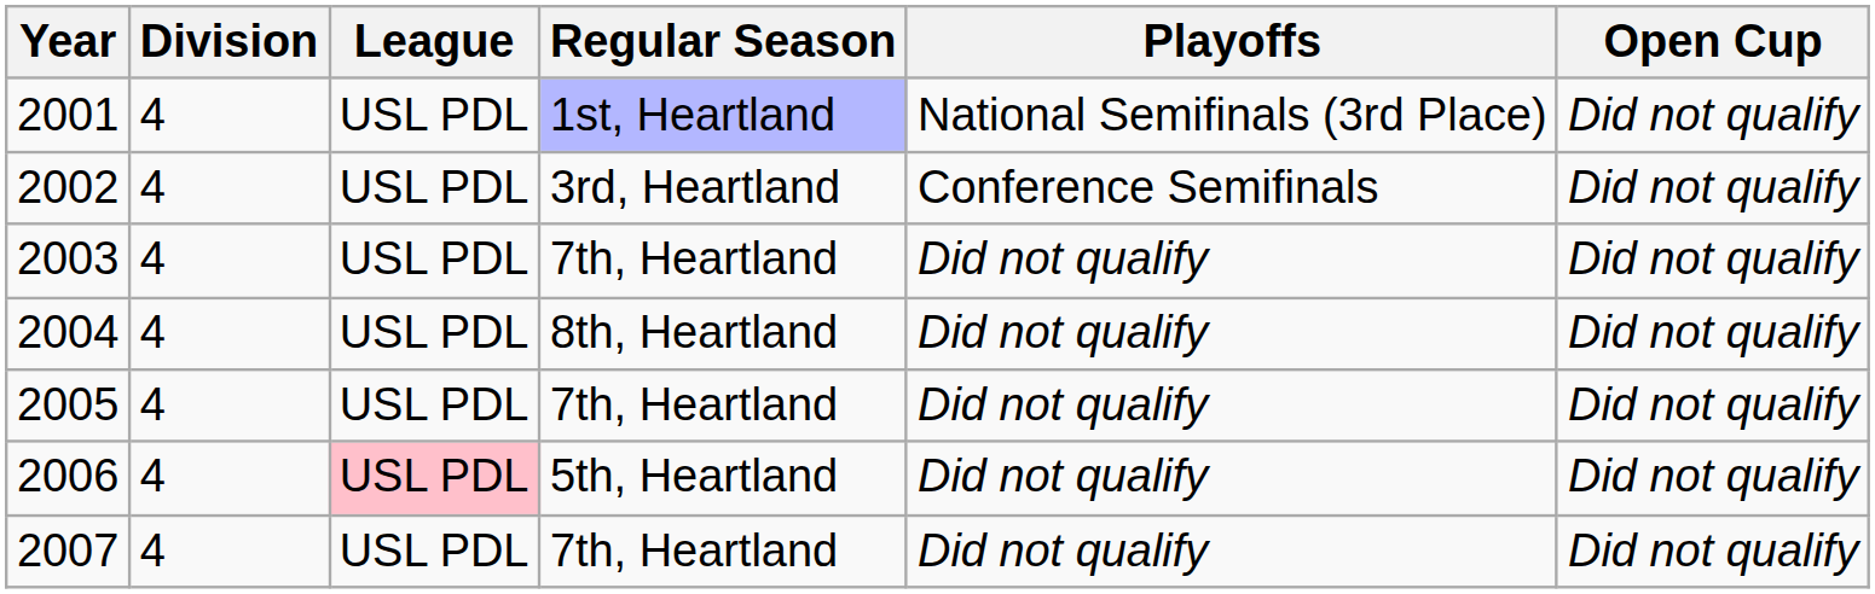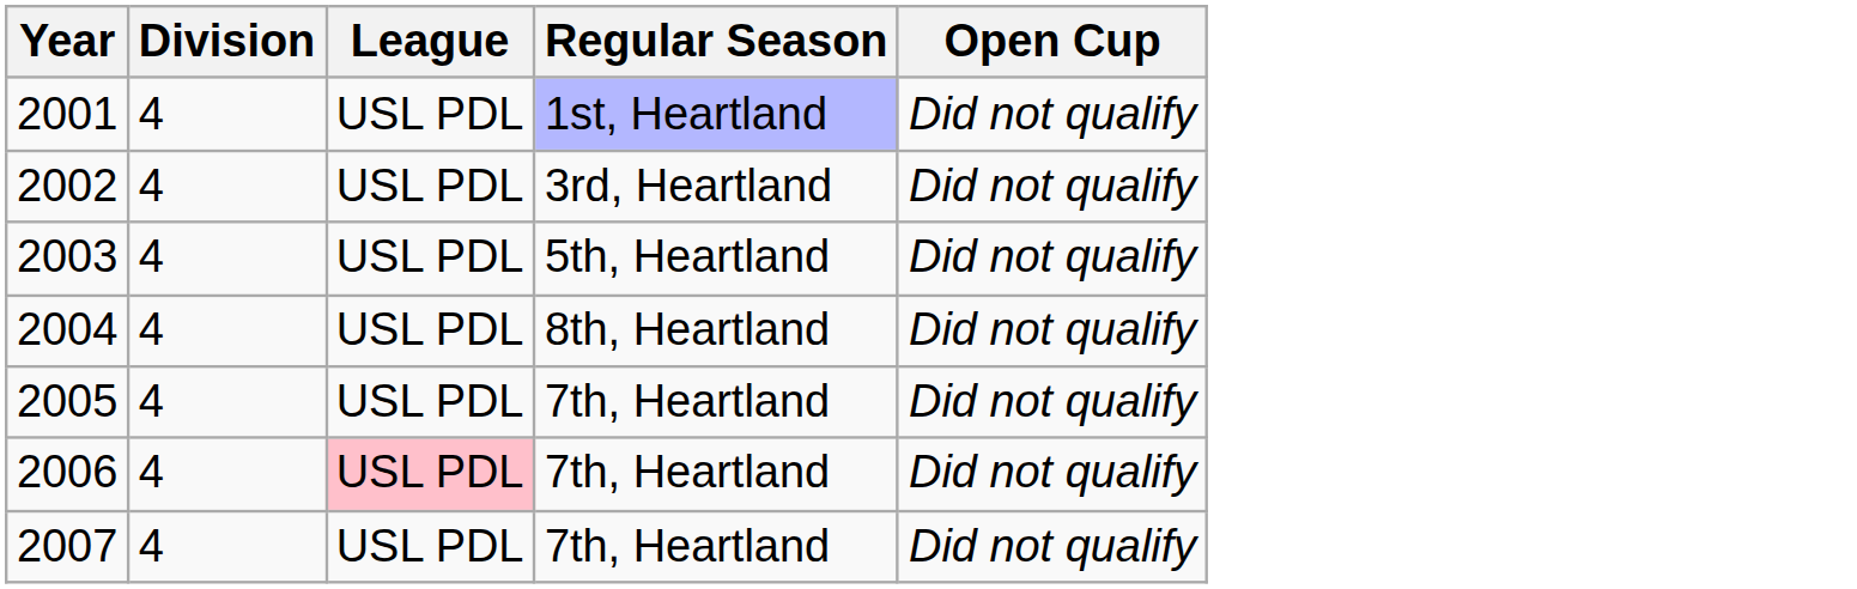- column: Playoffs | National Semifinals (3rd Place) | Conference Semifinals | Did not qualify | Did not qualify | Did not qualify | Did not qualify | Did not qualify
2003 | Regular Season: 7th, Heartland -> 5th, Heartland
2006 | Regular Season: 5th, Heartland -> 7th, Heartland
